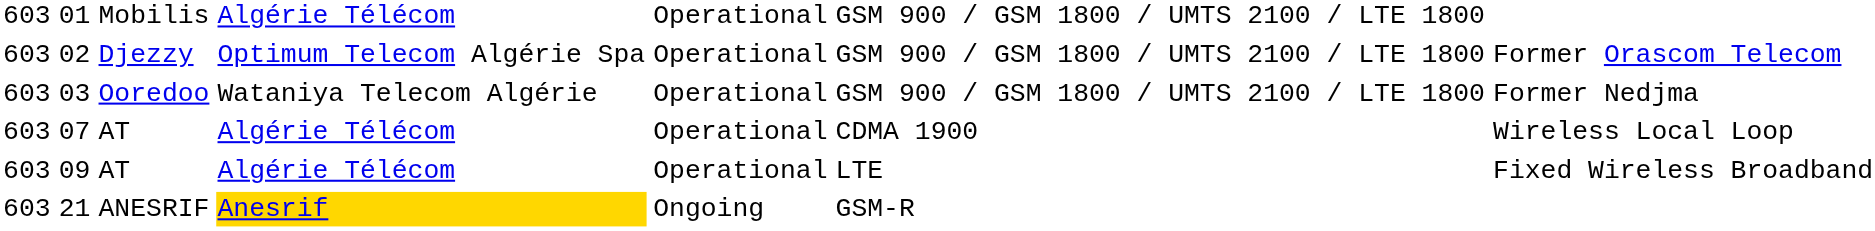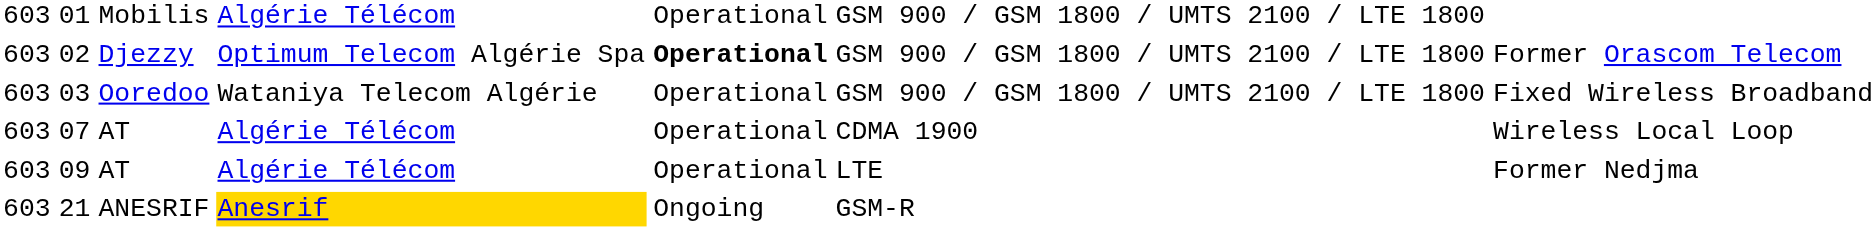02 | column 5: normal -> bold
03 | column 7: Former Nedjma -> Fixed Wireless Broadband
09 | column 7: Fixed Wireless Broadband -> Former Nedjma
